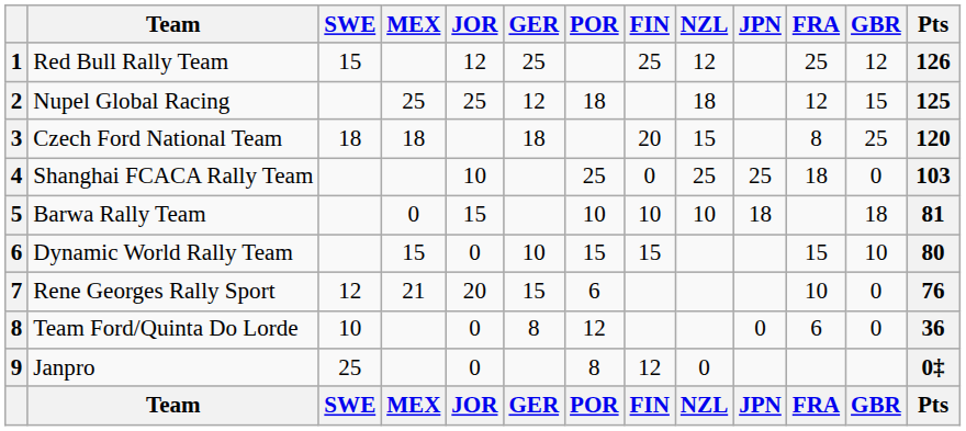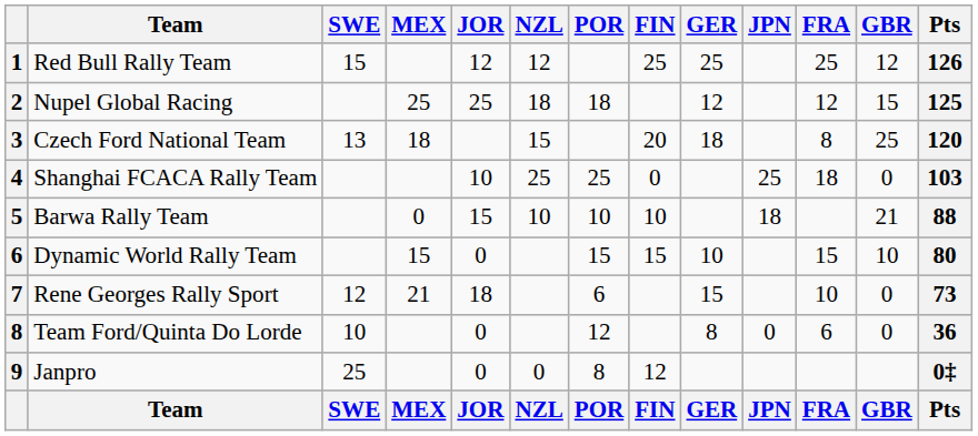columns swapped: NZL <-> GER
Czech Ford National Team | SWE: 18 -> 13
Barwa Rally Team | GBR: 18 -> 21
Barwa Rally Team | Pts: 81 -> 88
Rene Georges Rally Sport | JOR: 20 -> 18
Rene Georges Rally Sport | Pts: 76 -> 73
